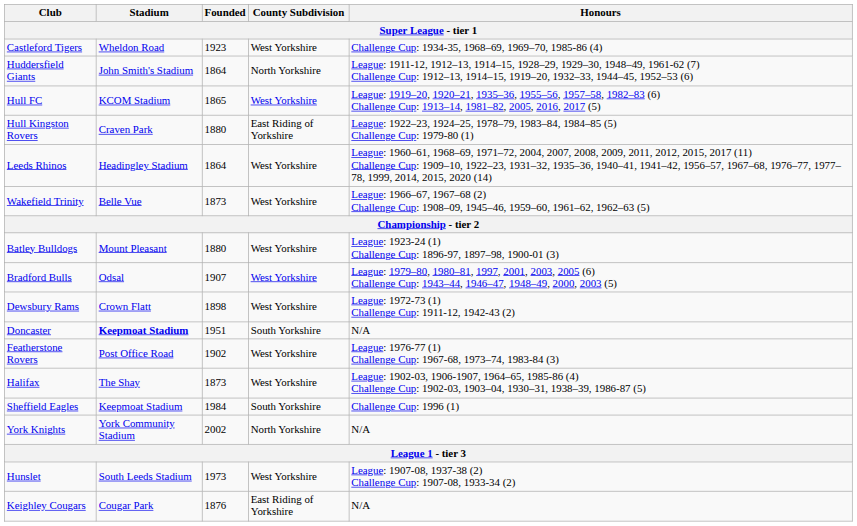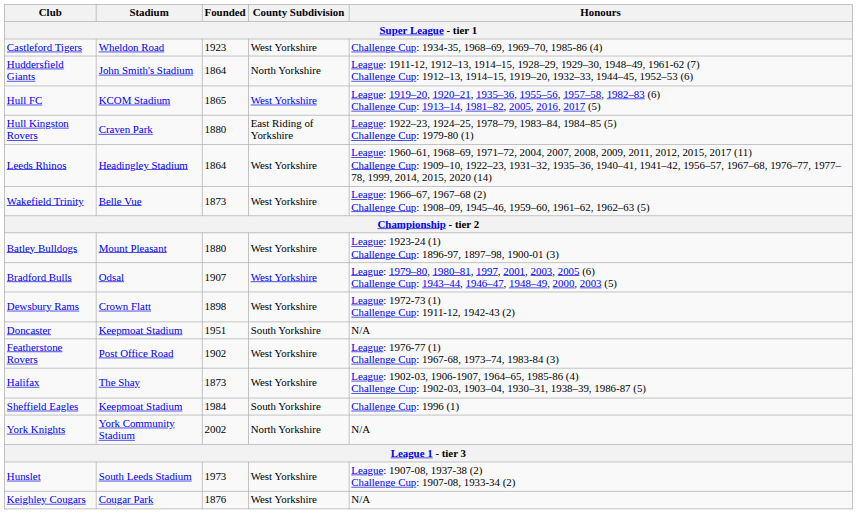Doncaster | Stadium: bold -> normal
Keighley Cougars | County Subdivision: East Riding of Yorkshire -> West Yorkshire
